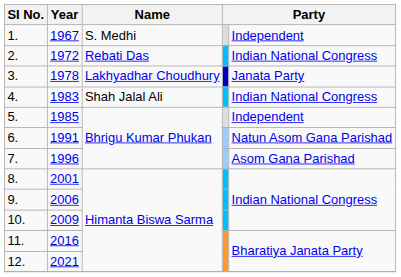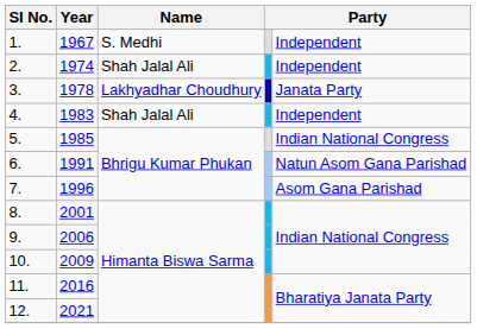2. | Year: 1972 -> 1974
2. | Name: Rebati Das -> Shah Jalal Ali
2. | column 5: Indian National Congress -> Independent
4. | column 5: Indian National Congress -> Independent
5. | column 5: Independent -> Indian National Congress
